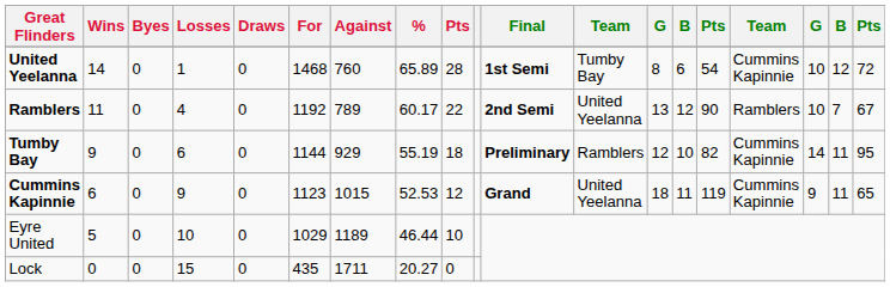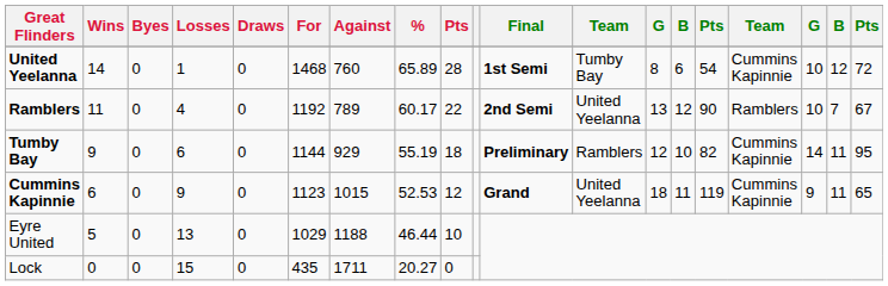Eyre United | Losses: 10 -> 13
Eyre United | Against: 1189 -> 1188
